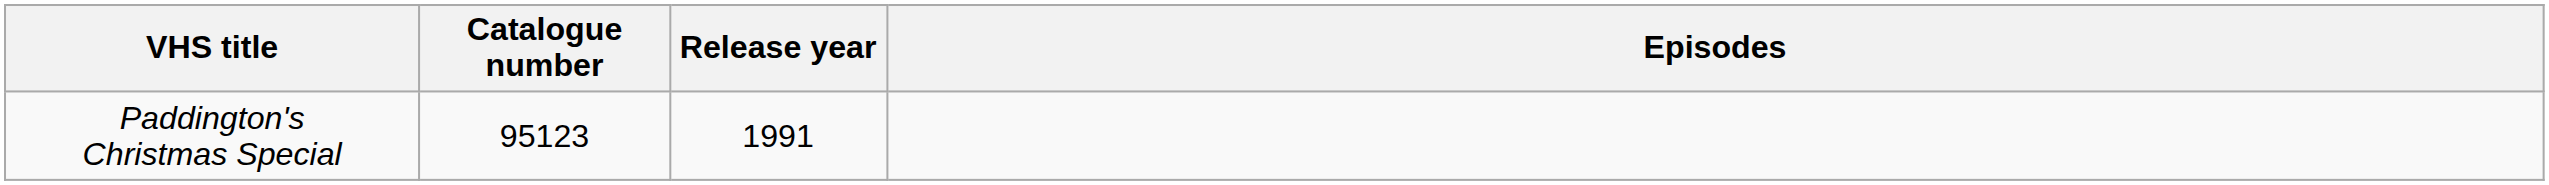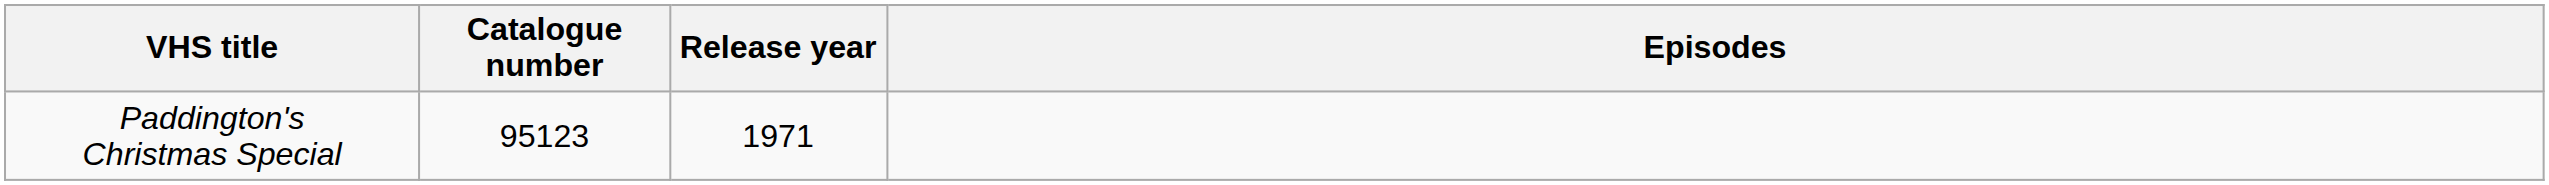Paddington's Christmas Special | Release year: 1991 -> 1971
